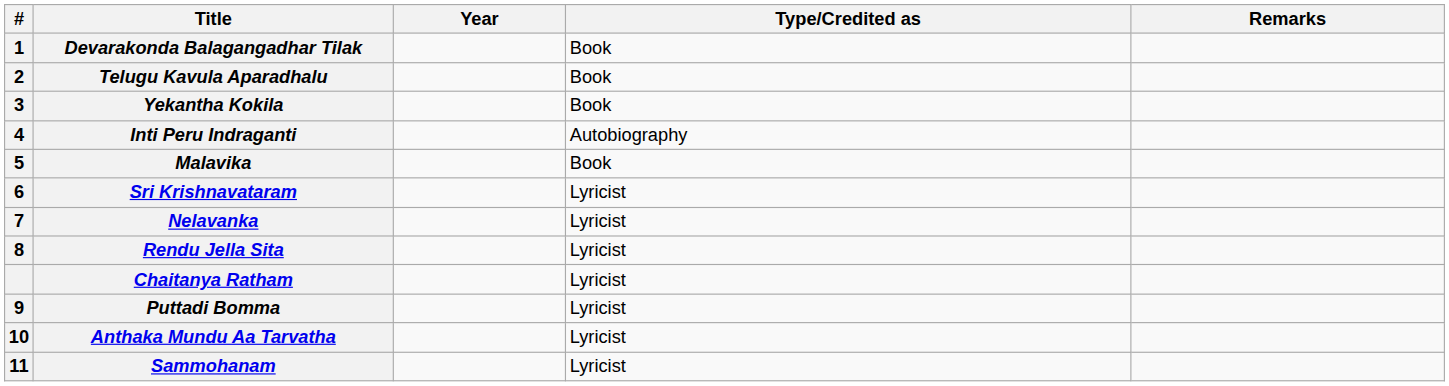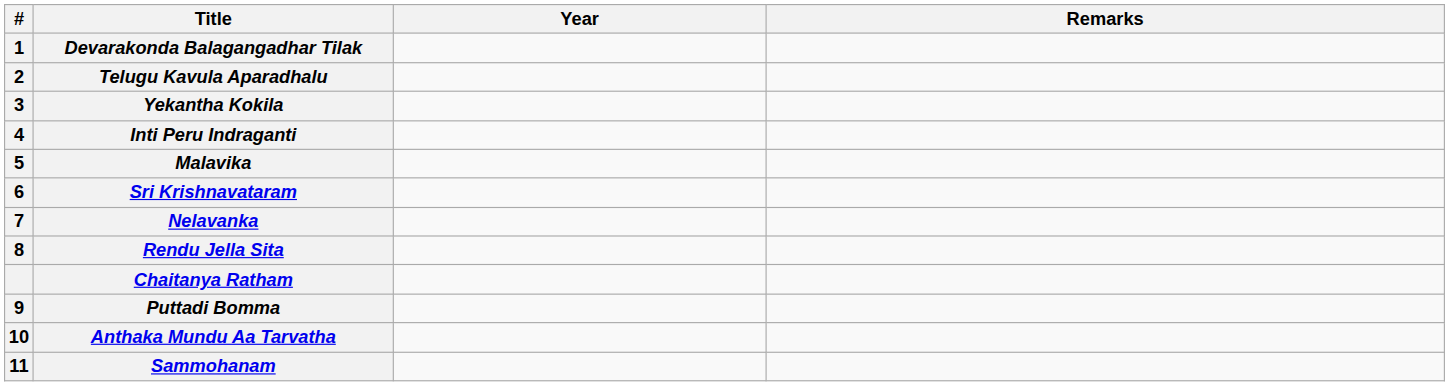- column: Type/Credited as | Book | Book | Book | Autobiography | Book | Lyricist | Lyricist | Lyricist | Lyricist | Lyricist | Lyricist | Lyricist
